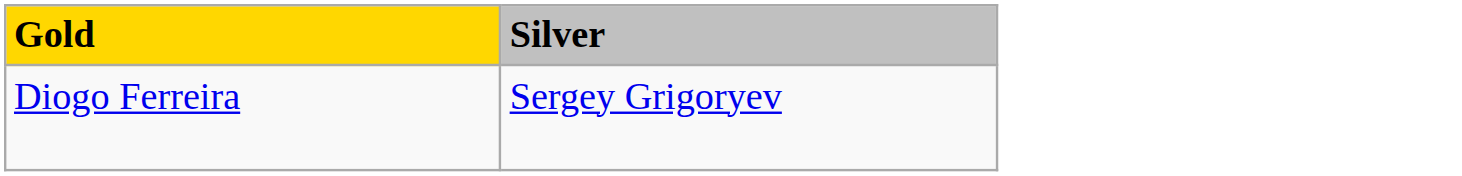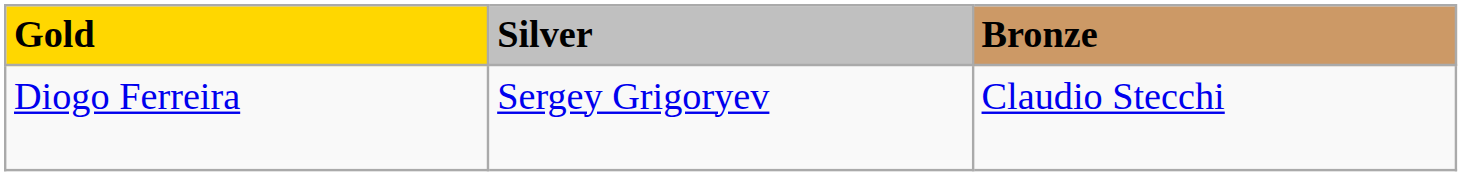+ column: Bronze | Claudio Stecchi
